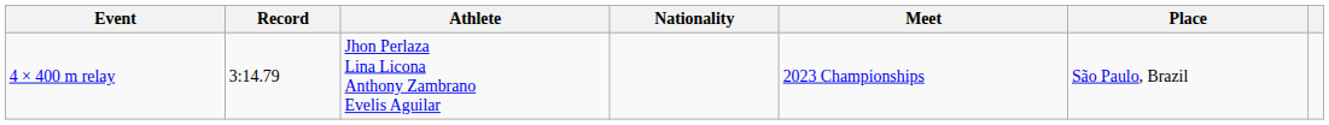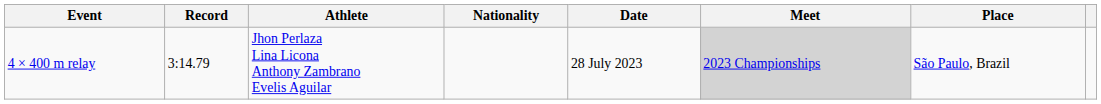+ column: Date | 28 July 2023
4 × 400 m relay | Meet: no background -> lightgrey background
